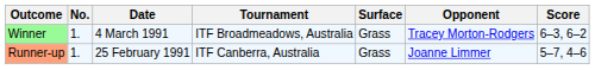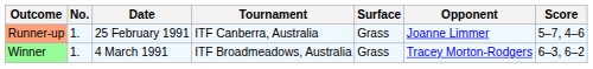rows swapped: Runner-up <-> Winner
